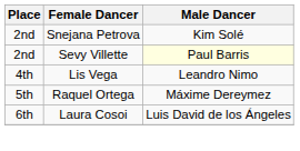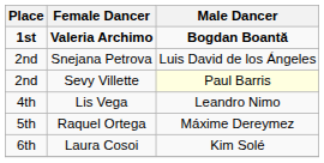+ row: 1st | Valeria Archimo | Bogdan Boantă
Snejana Petrova | Male Dancer: Kim Solé -> Luis David de los Ángeles
Laura Cosoi | Male Dancer: Luis David de los Ángeles -> Kim Solé
